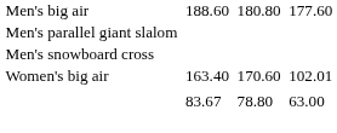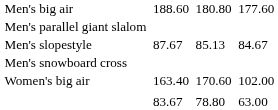+ row: Men's slopestyle | 87.67 | 85.13 | 84.67
Women's big air | column 7: 102.01 -> 102.00
